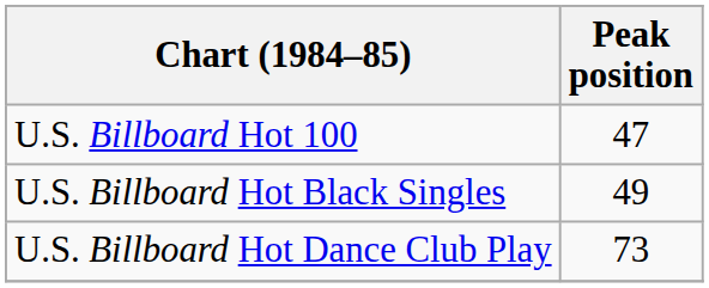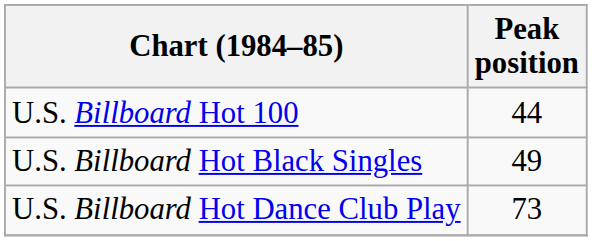U.S. Billboard Hot 100 | Peak position: 47 -> 44
